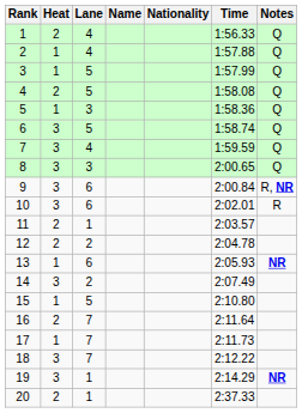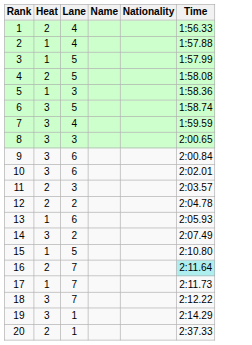- column: Notes | Q | Q | Q | Q | Q | Q | Q | Q | R, NR | R | NR | NR
11 | Lane: 1 -> 3
16 | Time: no background -> paleturquoise background
